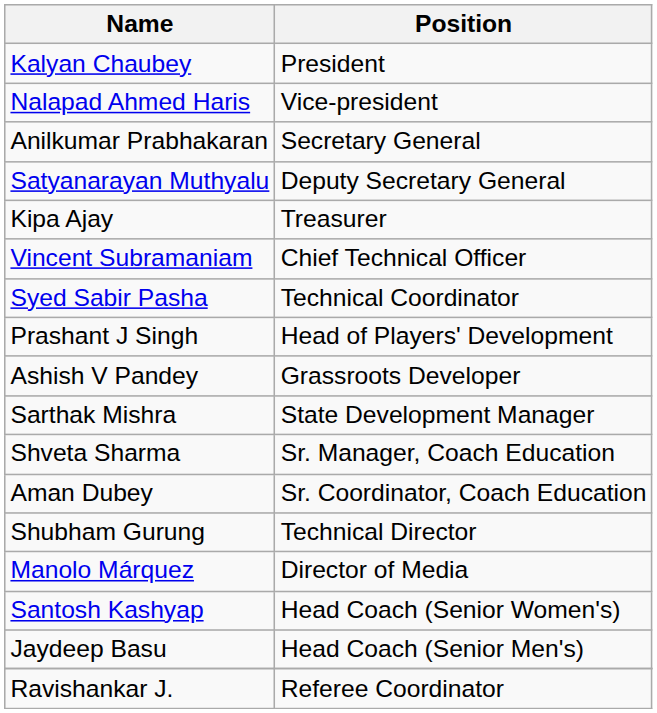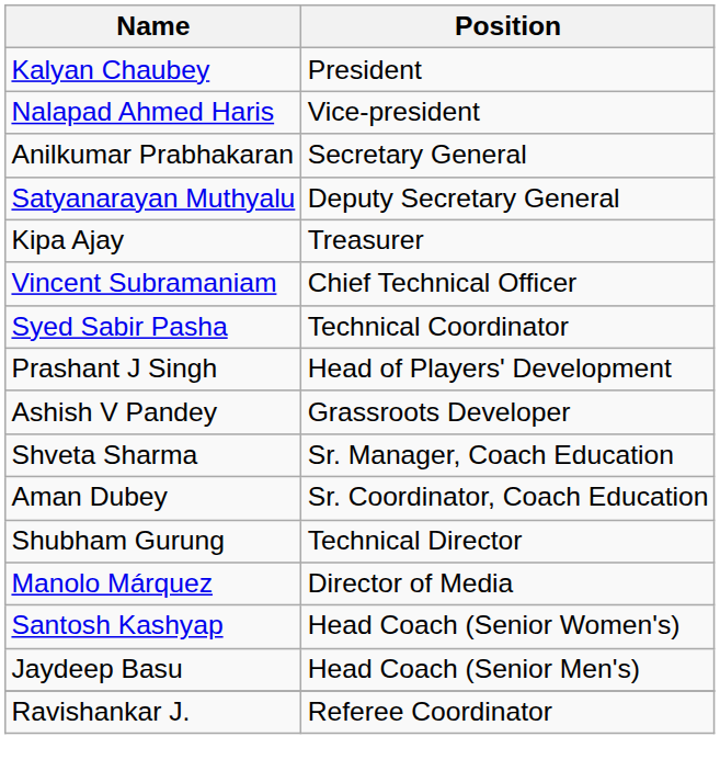- row: Sarthak Mishra | State Development Manager
